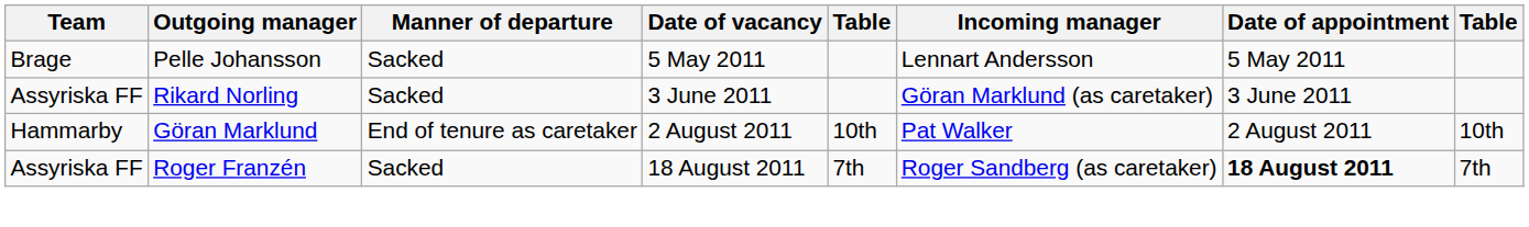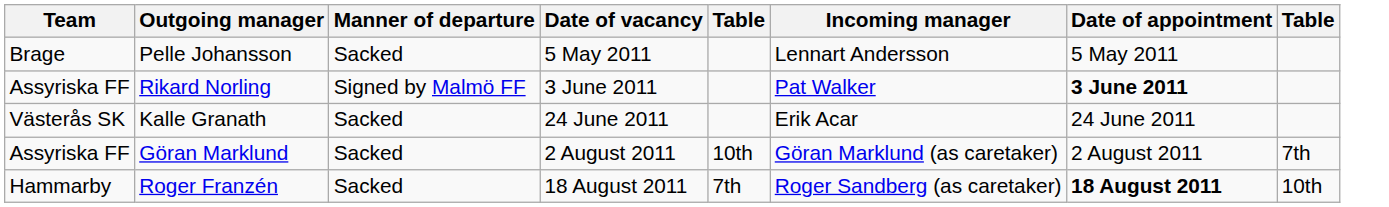Rikard Norling | Manner of departure: Sacked -> Signed by Malmö FF
Rikard Norling | Incoming manager: Göran Marklund (as caretaker) -> Pat Walker
Rikard Norling | Date of appointment: normal -> bold
+ row: Västerås SK | Kalle Granath | Sacked | 24 June 2011 | Erik Acar | 24 June 2011
Göran Marklund | Team: Hammarby -> Assyriska FF
Göran Marklund | Manner of departure: End of tenure as caretaker -> Sacked
Göran Marklund | Incoming manager: Pat Walker -> Göran Marklund (as caretaker)
Göran Marklund | column 8: 10th -> 7th
Roger Franzén | Team: Assyriska FF -> Hammarby
Roger Franzén | column 8: 7th -> 10th
